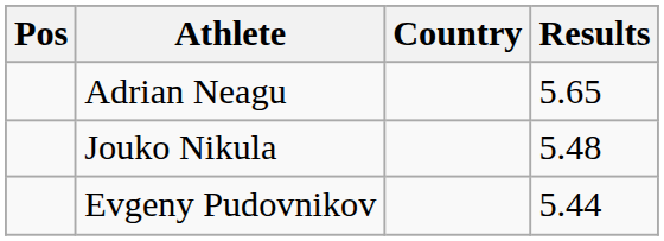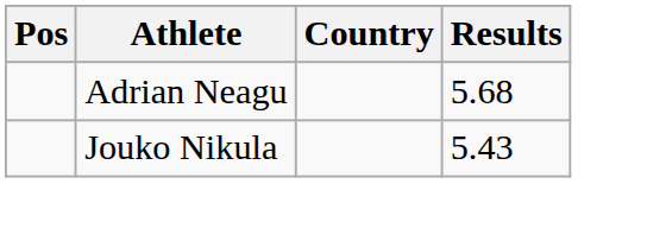Adrian Neagu | Results: 5.65 -> 5.68
Jouko Nikula | Results: 5.48 -> 5.43
- row: Evgeny Pudovnikov | 5.44
